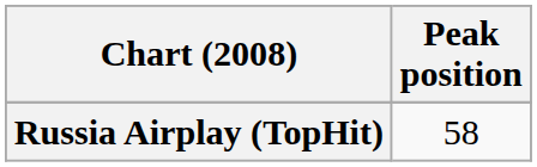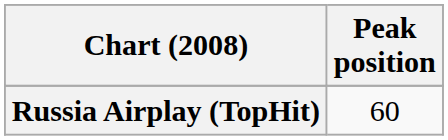Russia Airplay (TopHit) | Peak position: 58 -> 60
